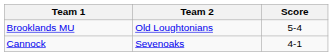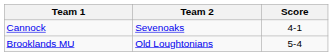rows swapped: Brooklands MU <-> Cannock
